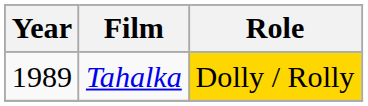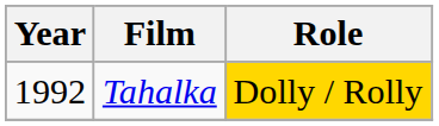Tahalka | Year: 1989 -> 1992
